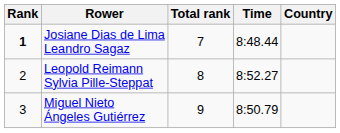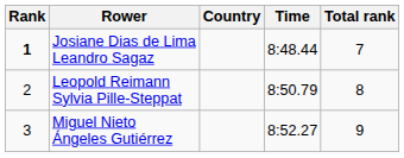columns swapped: Country <-> Total rank
Leopold Reimann Sylvia Pille-Steppat | Time: 8:52.27 -> 8:50.79
Miguel Nieto Ángeles Gutiérrez | Time: 8:50.79 -> 8:52.27
